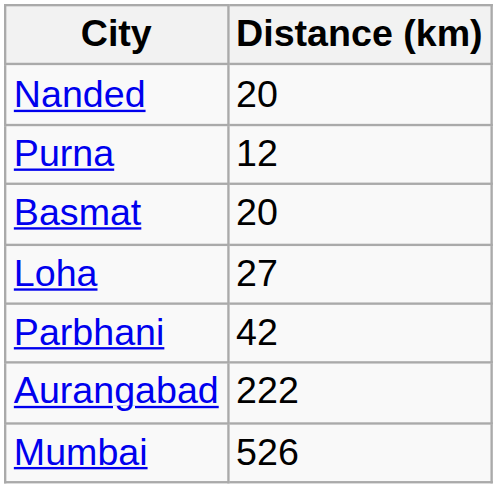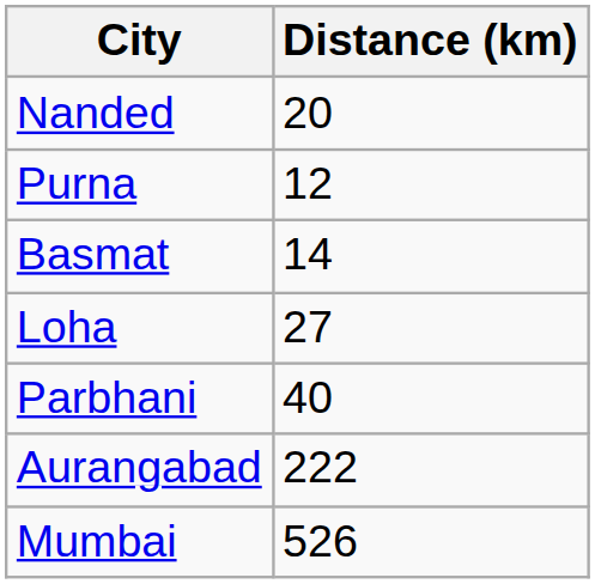Basmat | Distance (km): 20 -> 14
Parbhani | Distance (km): 42 -> 40
